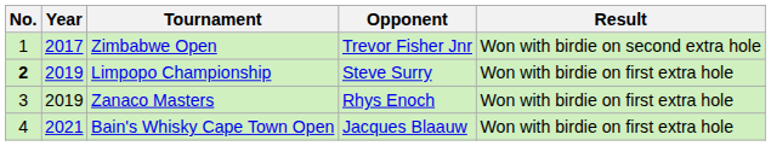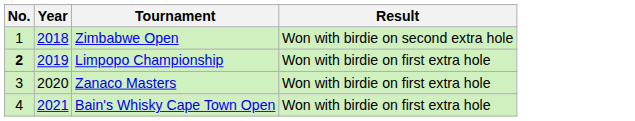- column: Opponent | Trevor Fisher Jnr | Steve Surry | Rhys Enoch | Jacques Blaauw
Zimbabwe Open | Year: 2017 -> 2018
Zanaco Masters | Year: 2019 -> 2020
